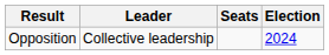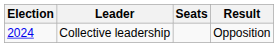columns swapped: Election <-> Result
